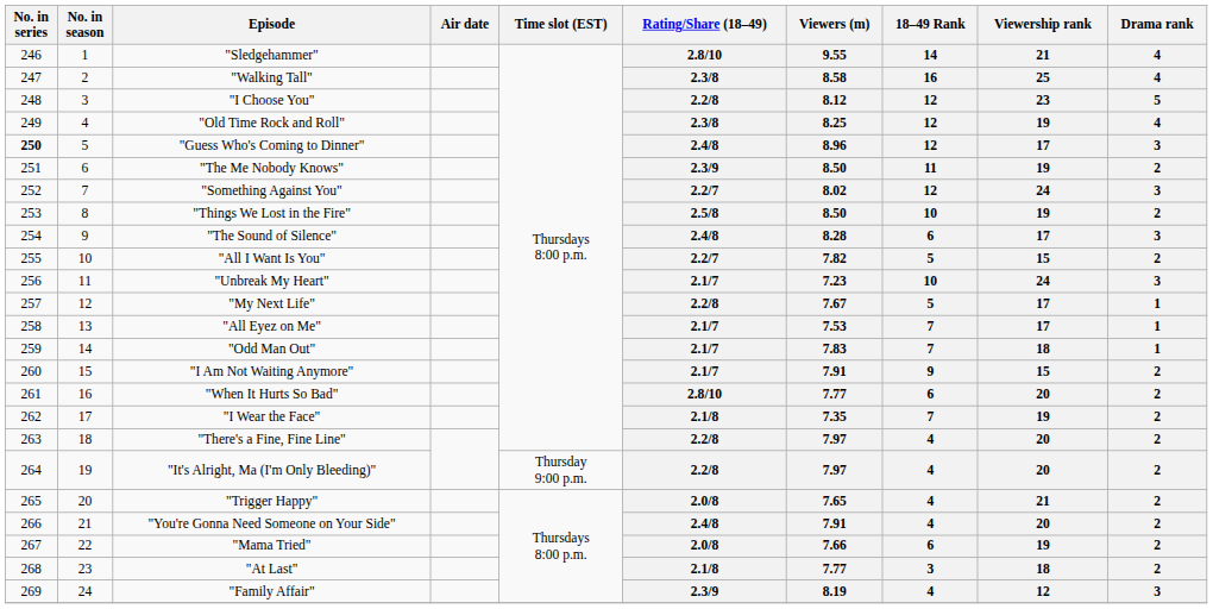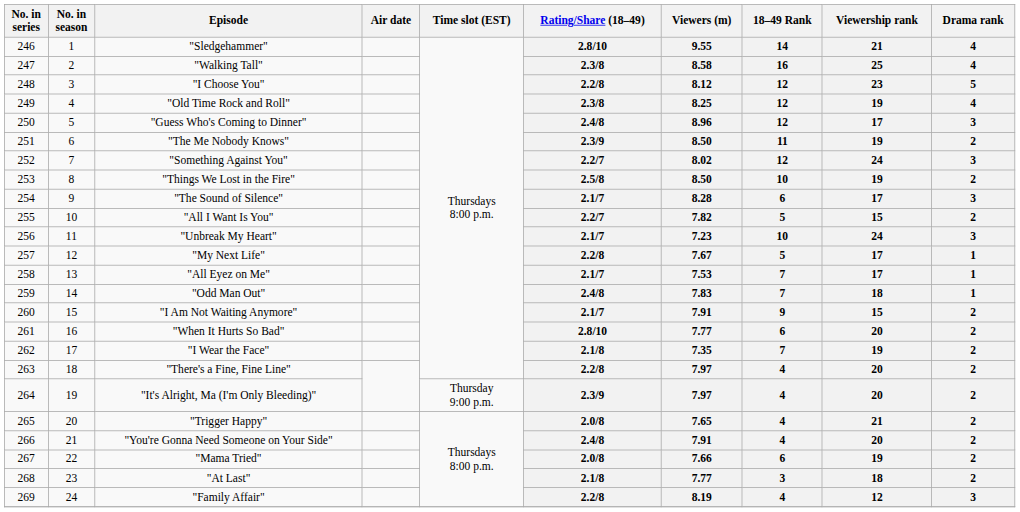"Guess Who's Coming to Dinner" | No. in series: bold -> normal
"The Sound of Silence" | Rating/Share (18–49): 2.4/8 -> 2.1/7
"Odd Man Out" | Rating/Share (18–49): 2.1/7 -> 2.4/8
"It's Alright, Ma (I'm Only Bleeding)" | Rating/Share (18–49): 2.2/8 -> 2.3/9
"Family Affair" | Rating/Share (18–49): 2.3/9 -> 2.2/8
